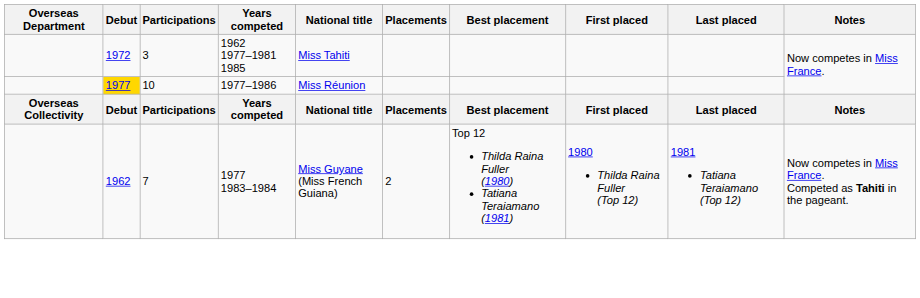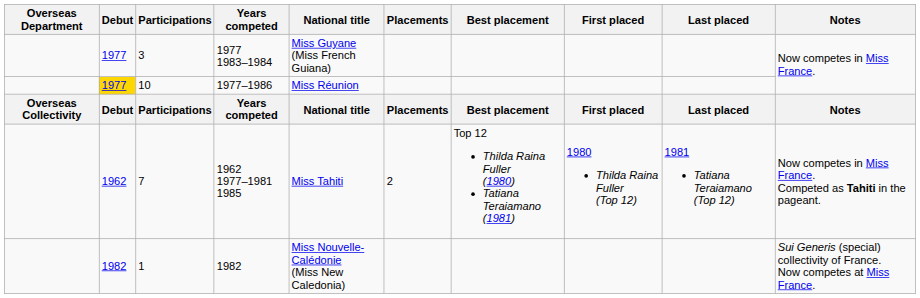3 | Debut: 1972 -> 1977
3 | Years competed: 1962 1977–1981 1985 -> 1977 1983–1984
3 | National title: Miss Tahiti -> Miss Guyane (Miss French Guiana)
7 | Years competed: 1977 1983–1984 -> 1962 1977–1981 1985
7 | National title: Miss Guyane (Miss French Guiana) -> Miss Tahiti
+ row: 1982 | 1 | 1982 | Miss Nouvelle-Calédonie (Miss New Caledonia) | Sui Generis (special) collectivity of France. Now competes at Miss France.
